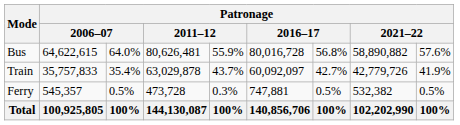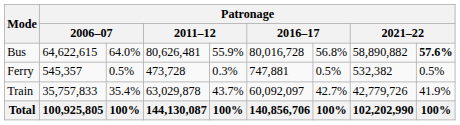Bus | column 9: normal -> bold
rows swapped: Train <-> Ferry
